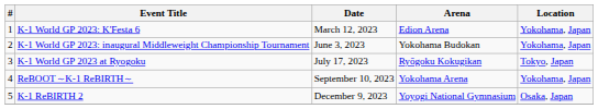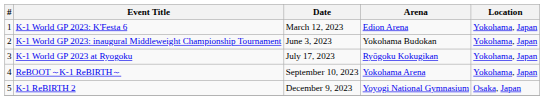K-1 World GP 2023 at Ryogoku | Location: Tokyo, Japan -> Yokohama, Japan
